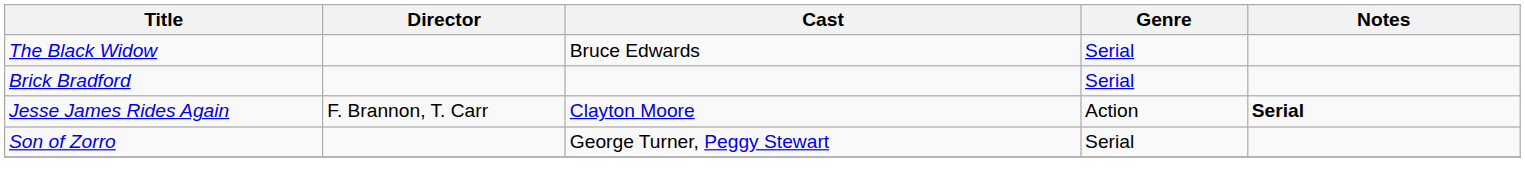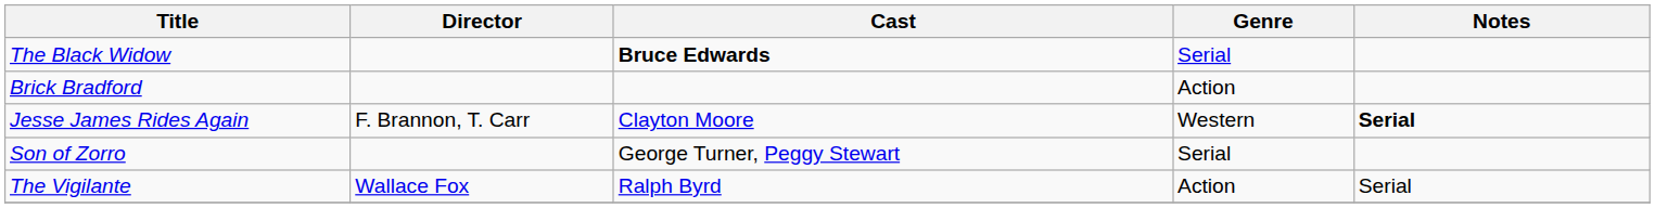The Black Widow | Cast: normal -> bold
Brick Bradford | Genre: Serial -> Action
Jesse James Rides Again | Genre: Action -> Western
+ row: The Vigilante | Wallace Fox | Ralph Byrd | Action | Serial
